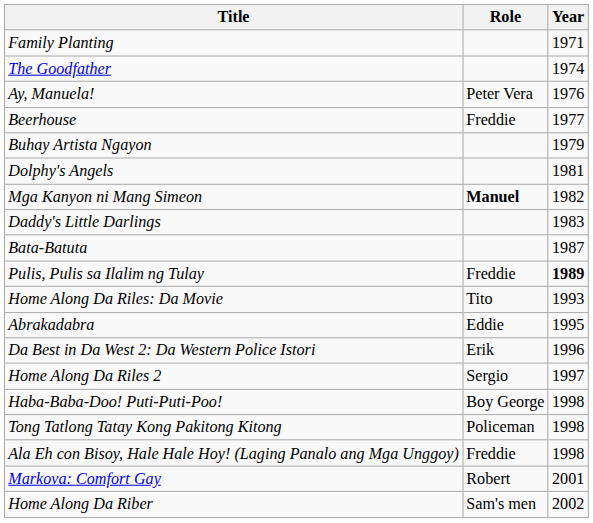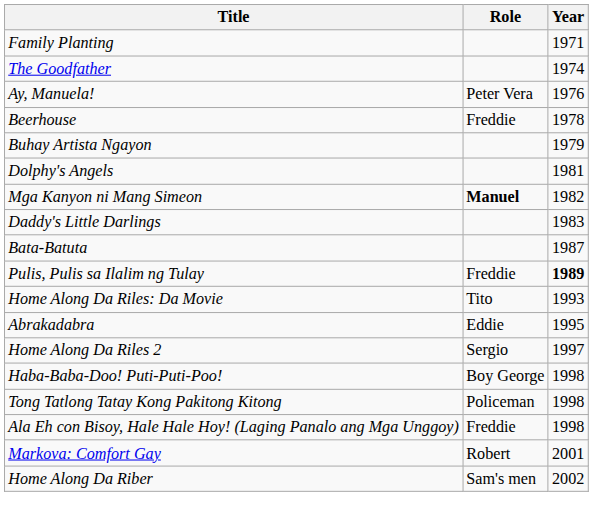Beerhouse | Year: 1977 -> 1978
- row: Da Best in Da West 2: Da Western Police Istori | Erik | 1996
